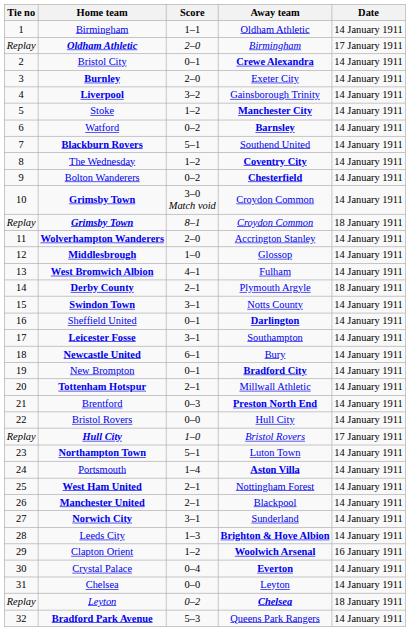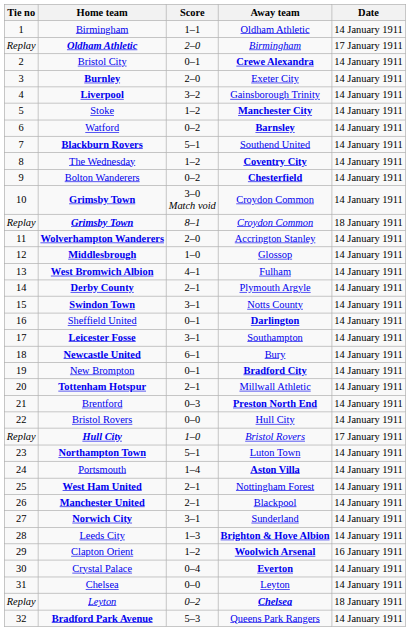Derby County | Date: 18 January 1911 -> 14 January 1911
